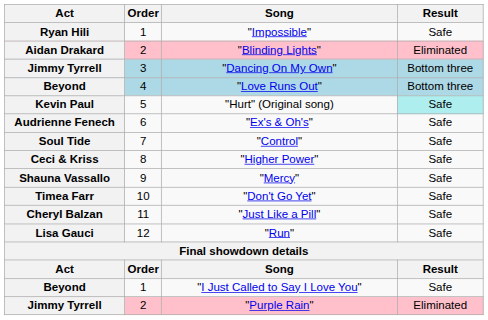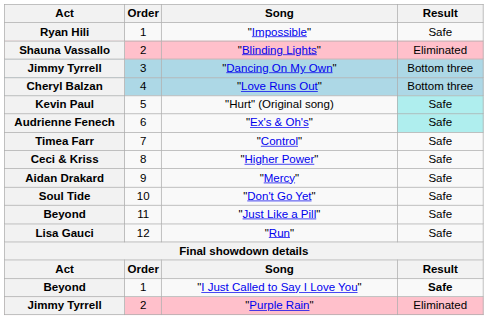"Blinding Lights" | Act: Aidan Drakard -> Shauna Vassallo
"Love Runs Out" | Act: Beyond -> Cheryl Balzan
"Ex's & Oh's" | Result: no background -> paleturquoise background
"Control" | Act: Soul Tide -> Timea Farr
"Mercy" | Act: Shauna Vassallo -> Aidan Drakard
"Don't Go Yet" | Act: Timea Farr -> Soul Tide
"Just Like a Pill" | Act: Cheryl Balzan -> Beyond
"I Just Called to Say I Love You" | Result: normal -> bold
